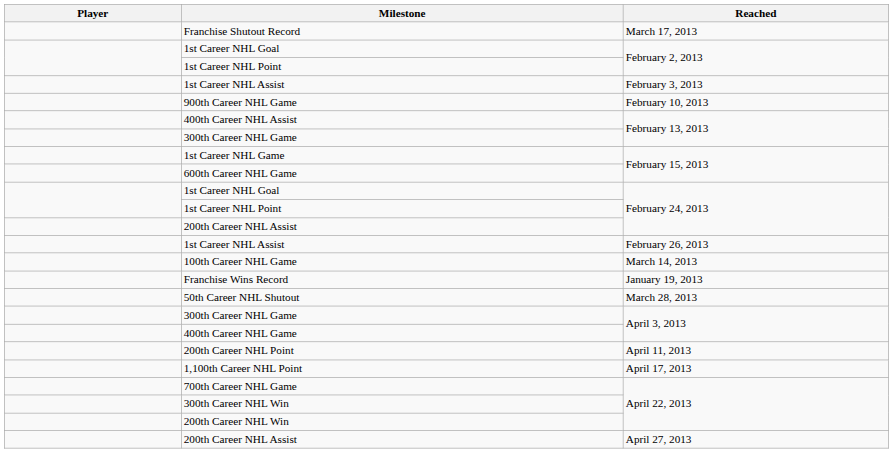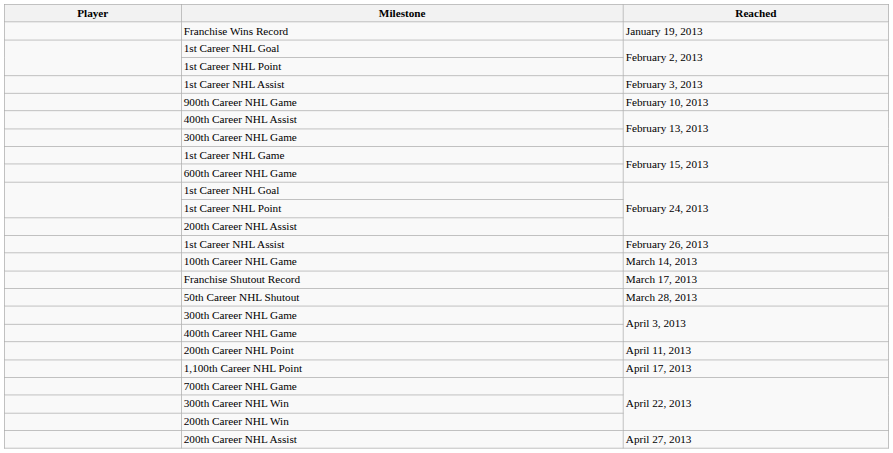rows swapped: Franchise Wins Record <-> Franchise Shutout Record
